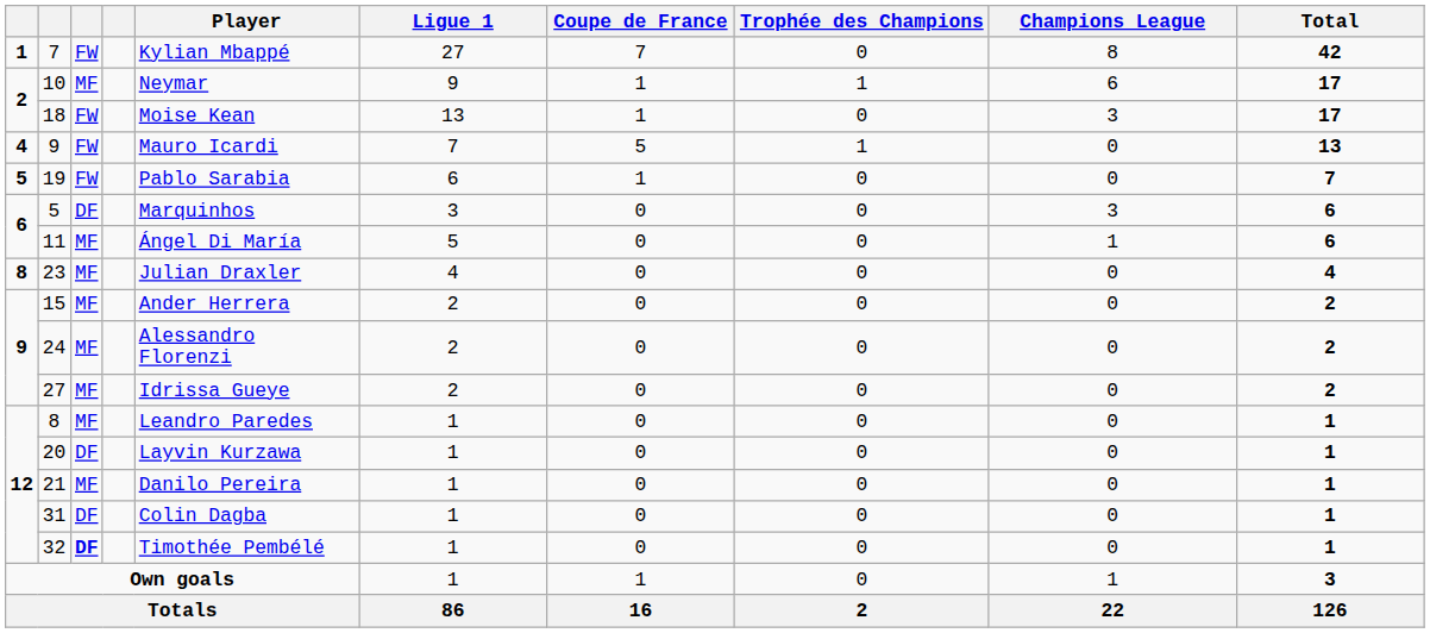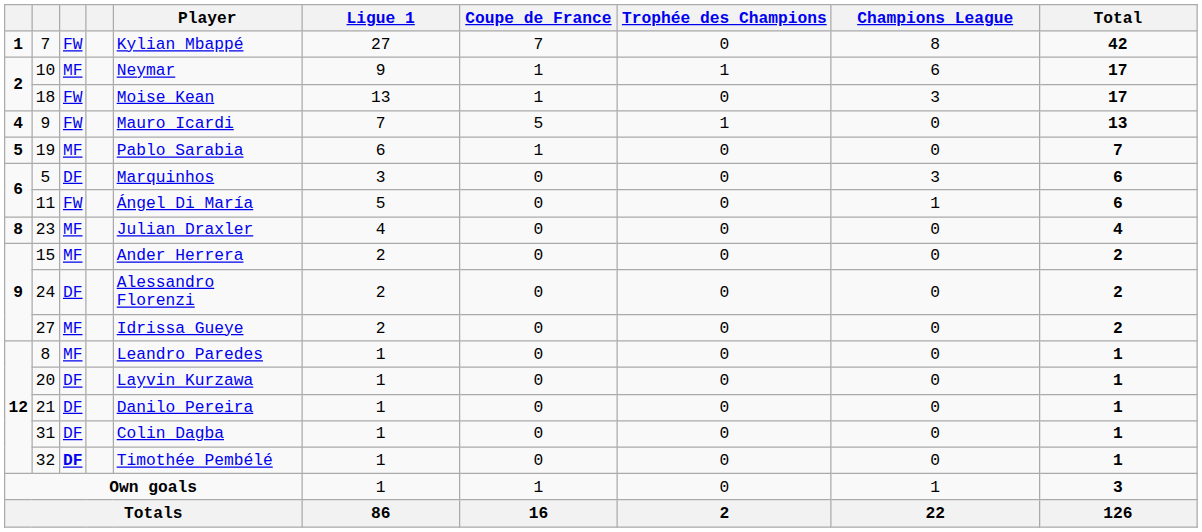19 | column 3: FW -> MF
11 | column 3: MF -> FW
24 | column 3: MF -> DF
21 | column 3: MF -> DF
